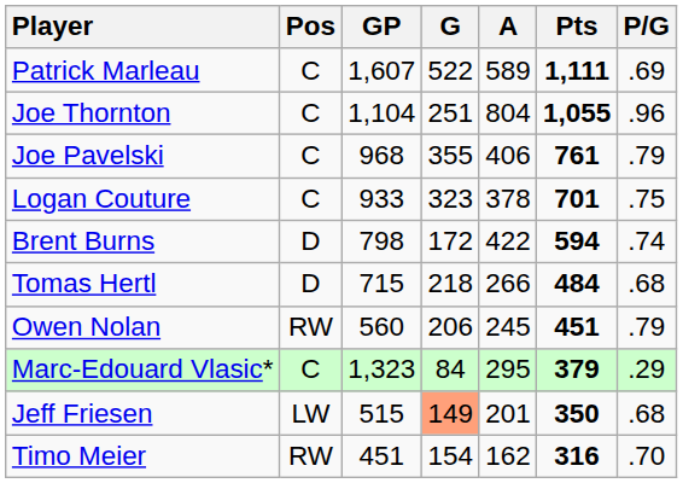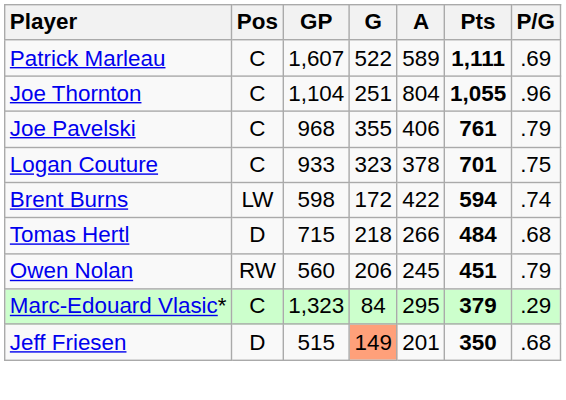Brent Burns | Pos: D -> LW
Brent Burns | GP: 798 -> 598
Jeff Friesen | Pos: LW -> D
- row: Timo Meier | RW | 451 | 154 | 162 | 316 | .70
